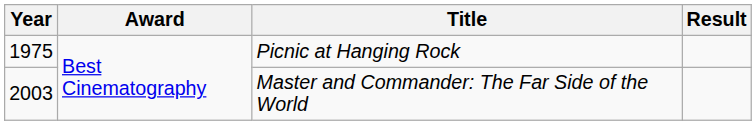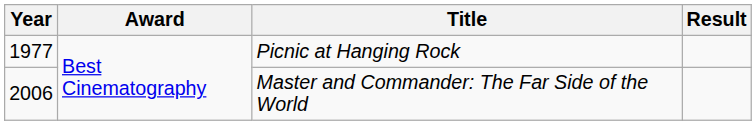Picnic at Hanging Rock | Year: 1975 -> 1977
Master and Commander: The Far Side of the World | Year: 2003 -> 2006
